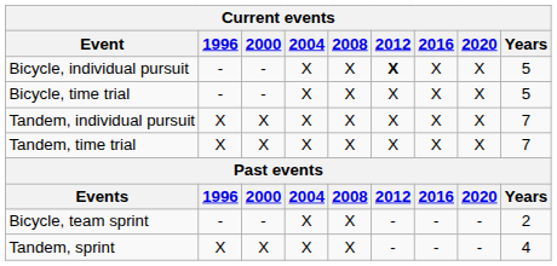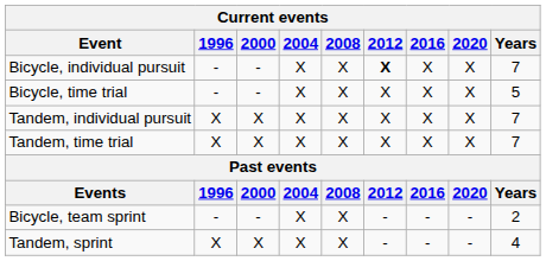Bicycle, individual pursuit | Years: 5 -> 7
